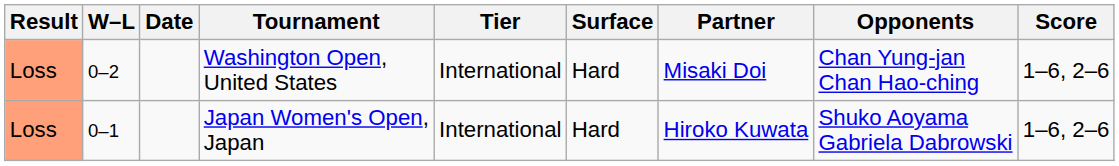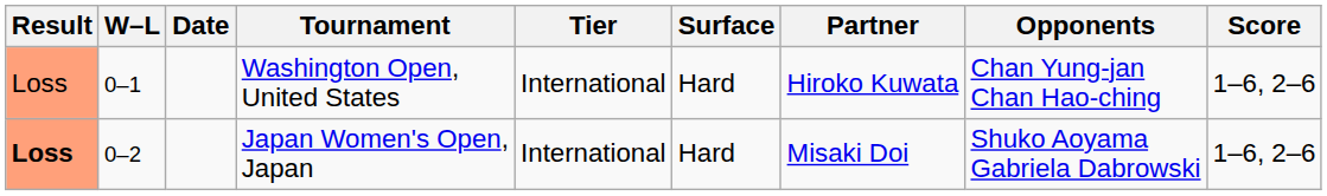Washington Open, United States | W–L: 0–2 -> 0–1
Washington Open, United States | Partner: Misaki Doi -> Hiroko Kuwata
Japan Women's Open, Japan | Result: normal -> bold
Japan Women's Open, Japan | W–L: 0–1 -> 0–2
Japan Women's Open, Japan | Partner: Hiroko Kuwata -> Misaki Doi
